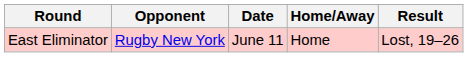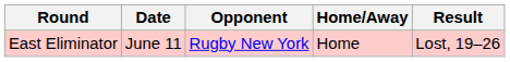columns swapped: Date <-> Opponent
